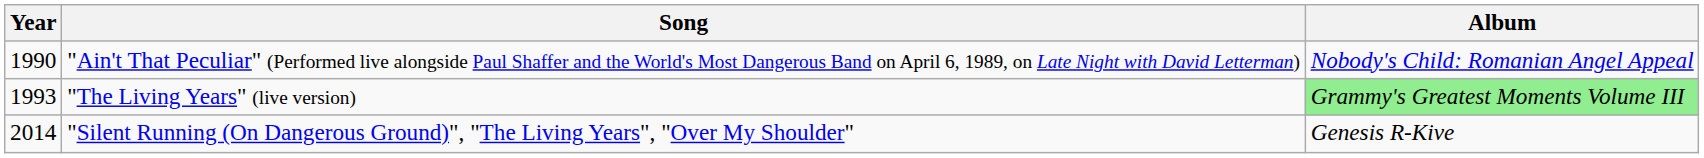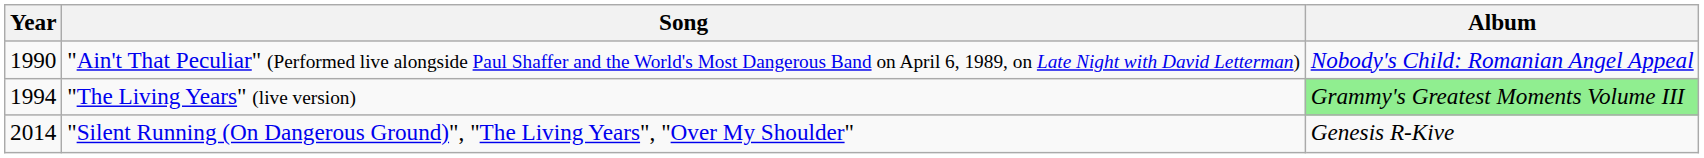"The Living Years" (live version) | Year: 1993 -> 1994
